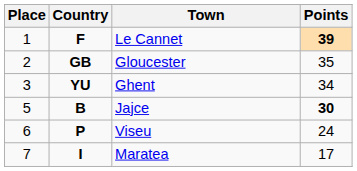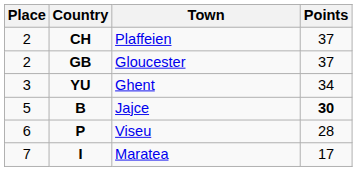- row: 1 | F | Le Cannet | 39
+ row: 2 | CH | Plaffeien | 37
Gloucester | Points: 35 -> 37
Viseu | Points: 24 -> 28
